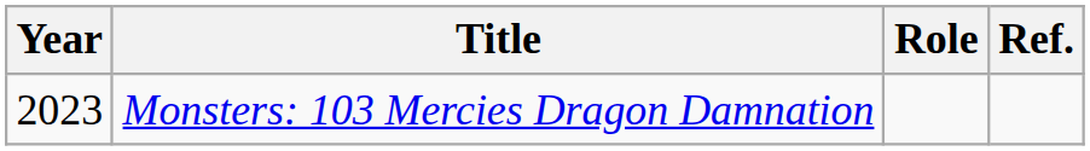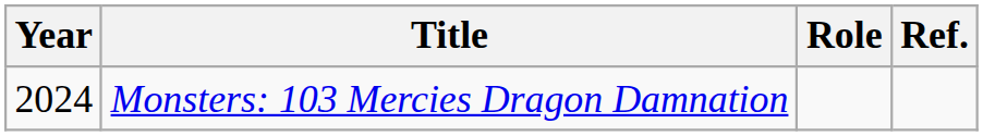Monsters: 103 Mercies Dragon Damnation | Year: 2023 -> 2024
